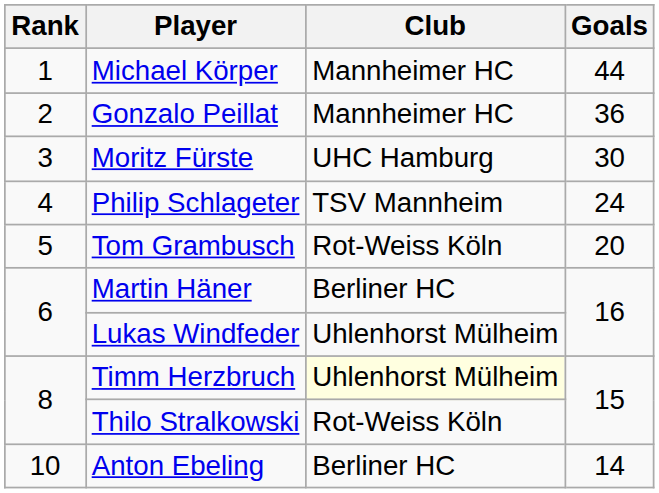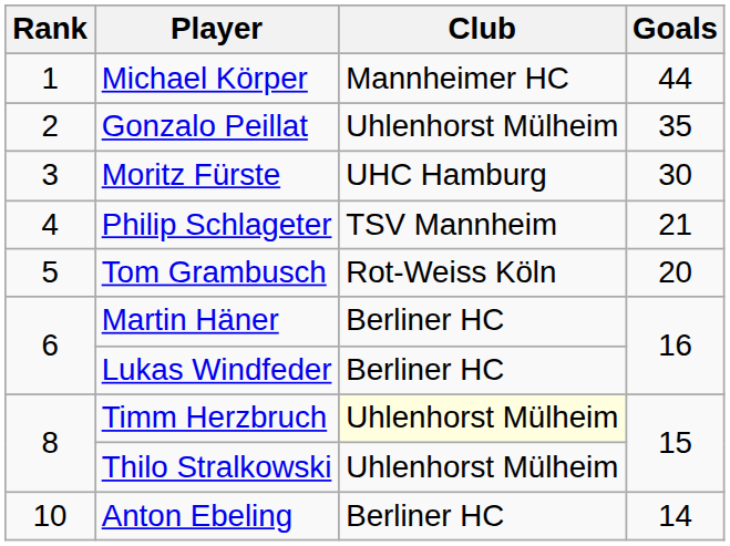Gonzalo Peillat | Club: Mannheimer HC -> Uhlenhorst Mülheim
Gonzalo Peillat | Goals: 36 -> 35
Philip Schlageter | Goals: 24 -> 21
Lukas Windfeder | Club: Uhlenhorst Mülheim -> Berliner HC
Thilo Stralkowski | Club: Rot-Weiss Köln -> Uhlenhorst Mülheim
